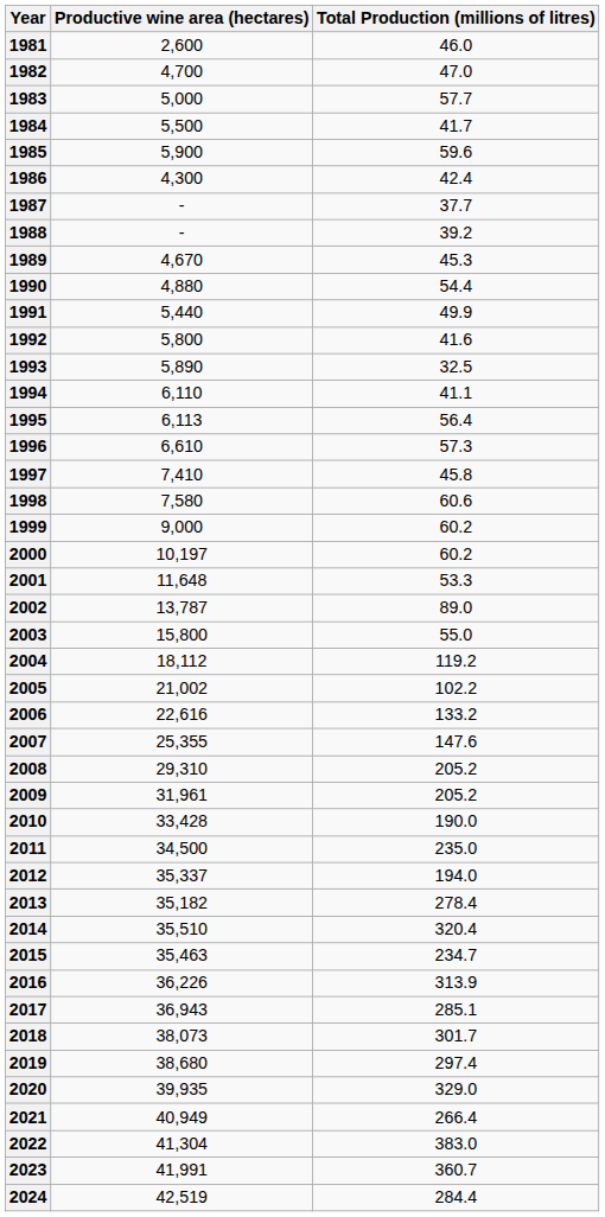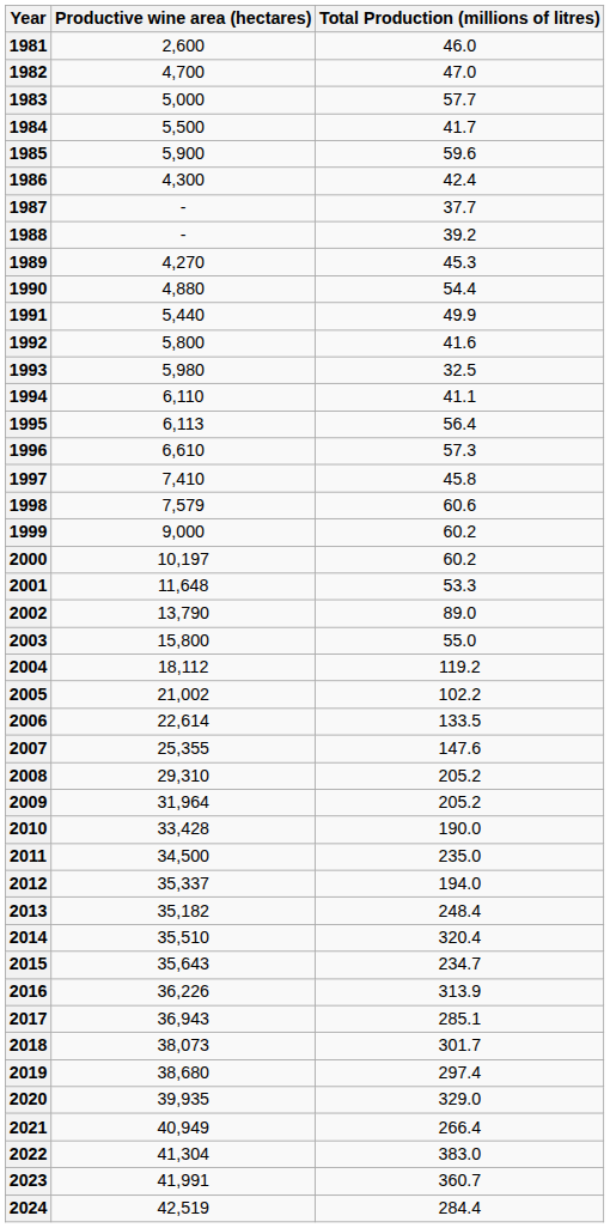1989 | Productive wine area (hectares): 4,670 -> 4,270
1993 | Productive wine area (hectares): 5,890 -> 5,980
1998 | Productive wine area (hectares): 7,580 -> 7,579
2002 | Productive wine area (hectares): 13,787 -> 13,790
2006 | Productive wine area (hectares): 22,616 -> 22,614
2006 | Total Production (millions of litres): 133.2 -> 133.5
2009 | Productive wine area (hectares): 31,961 -> 31,964
2013 | Total Production (millions of litres): 278.4 -> 248.4
2015 | Productive wine area (hectares): 35,463 -> 35,643
